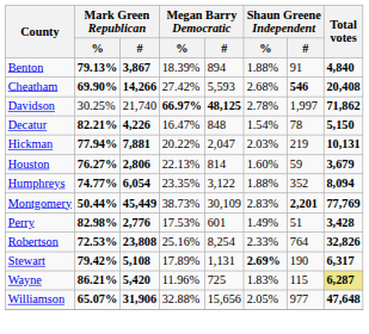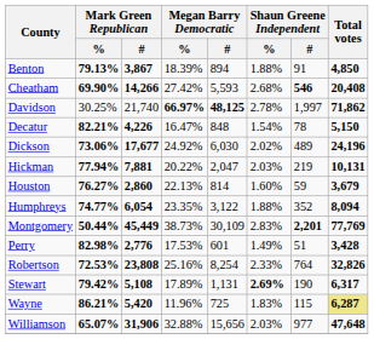Benton | Total votes: 4,840 -> 4,850
+ row: Dickson | 73.06% | 17,677 | 24.92% | 6,030 | 2.02% | 489 | 24,196
Houston | Mark Green Republican / #: 2,806 -> 2,860
Williamson | Shaun Greene Independent / %: 2.05% -> 2.03%
